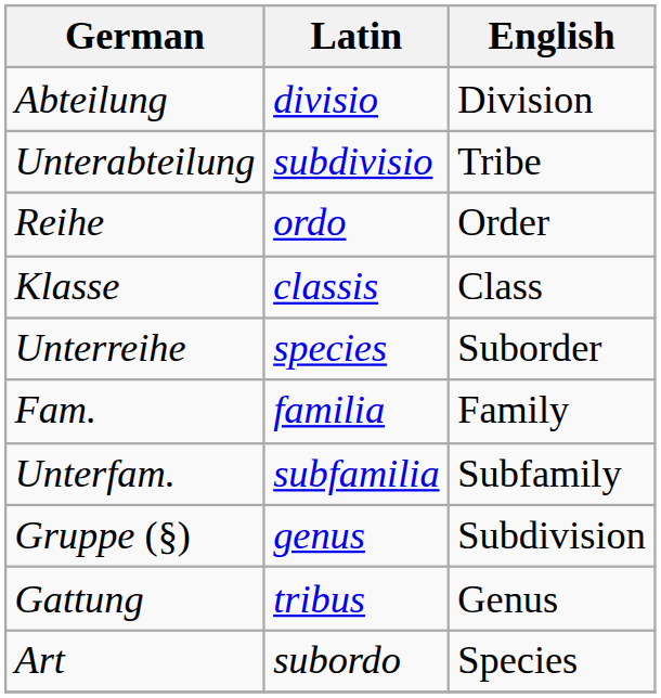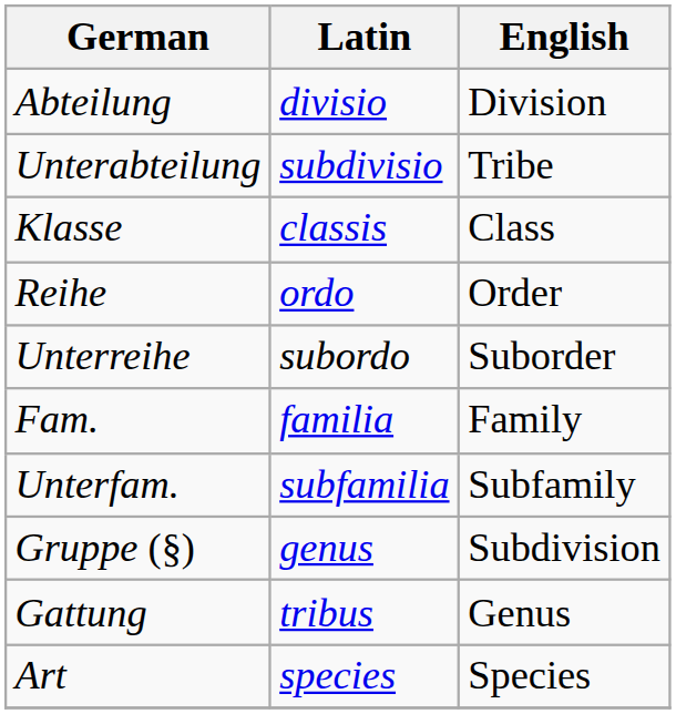rows swapped: Klasse <-> Reihe
Unterreihe | Latin: species -> subordo
Art | Latin: subordo -> species
